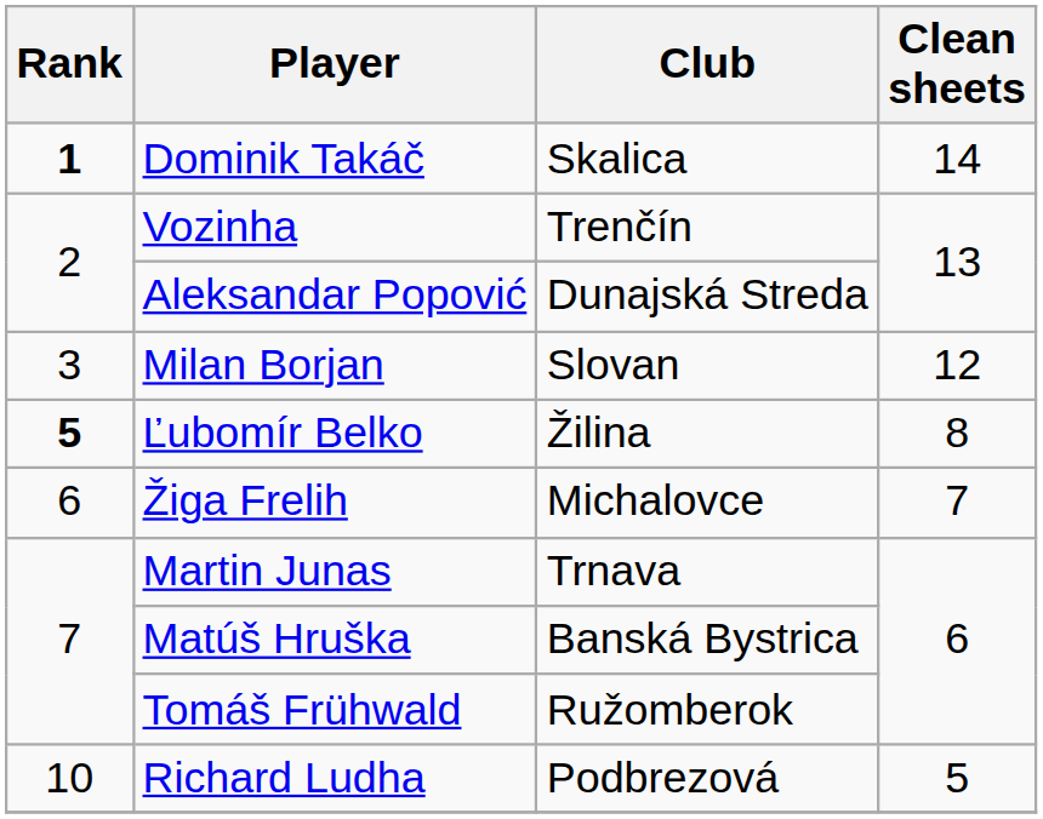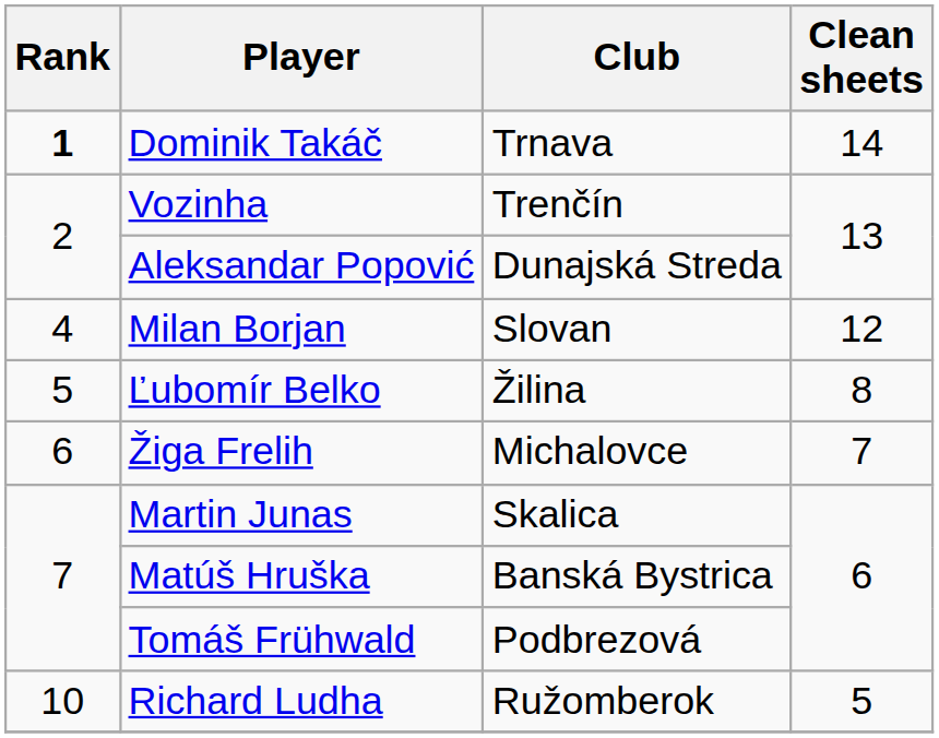Dominik Takáč | Club: Skalica -> Trnava
Milan Borjan | Rank: 3 -> 4
Ľubomír Belko | Rank: bold -> normal
Martin Junas | Club: Trnava -> Skalica
Tomáš Frühwald | Club: Ružomberok -> Podbrezová
Richard Ludha | Club: Podbrezová -> Ružomberok
